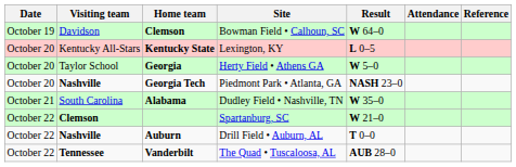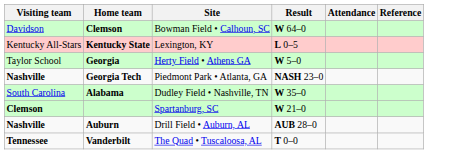- column: Date | October 19 | October 20 | October 20 | October 20 | October 21 | October 22 | October 22 | October 22
Auburn | Result: T 0–0 -> AUB 28–0
Vanderbilt | Result: AUB 28–0 -> T 0–0
